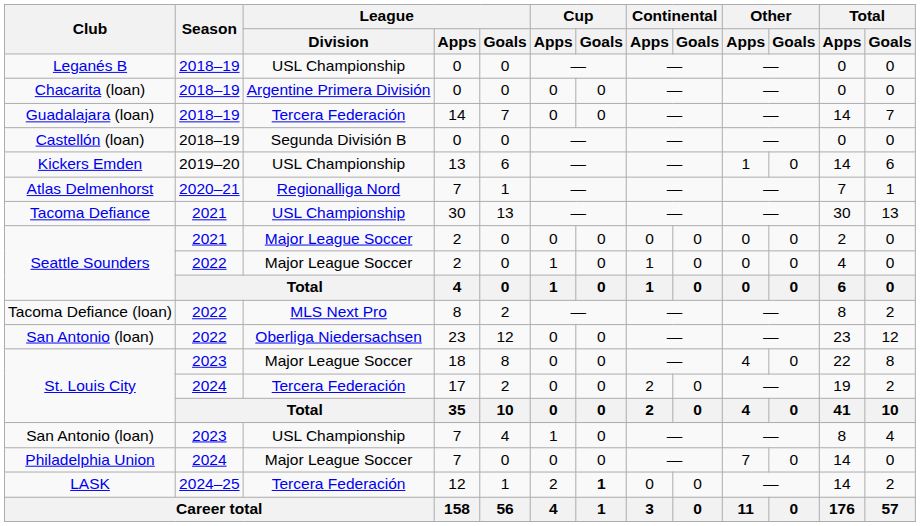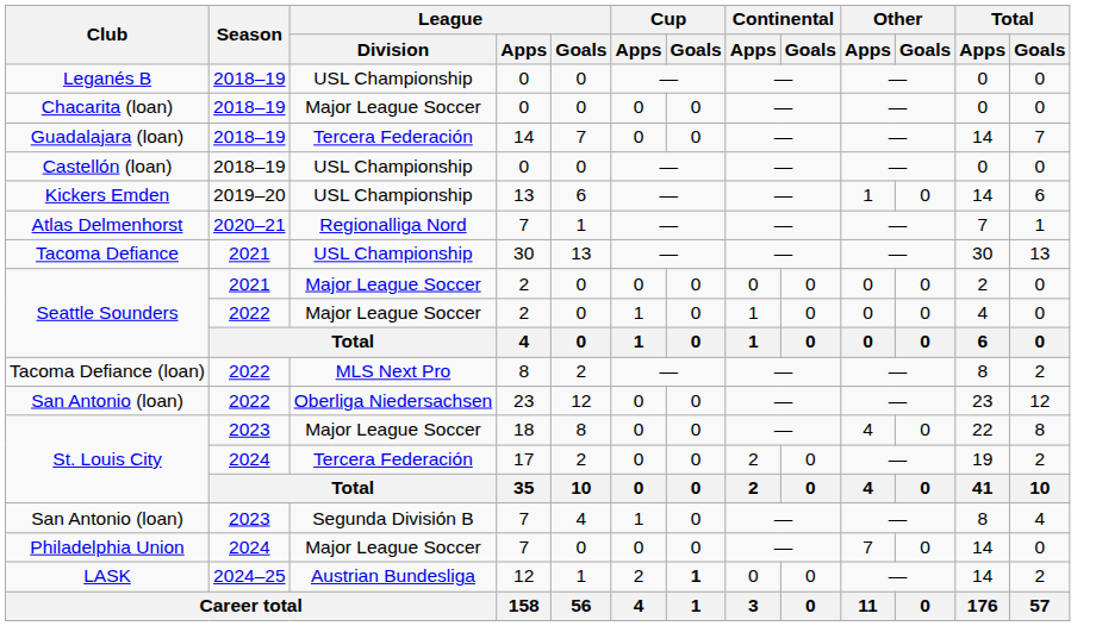Chacarita (loan) | League / Division: Argentine Primera División -> Major League Soccer
Castellón (loan) | League / Division: Segunda División B -> USL Championship
San Antonio (loan) / 2023 | League / Division: USL Championship -> Segunda División B
LASK | League / Division: Tercera Federación -> Austrian Bundesliga
